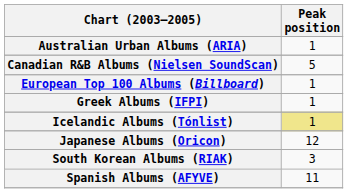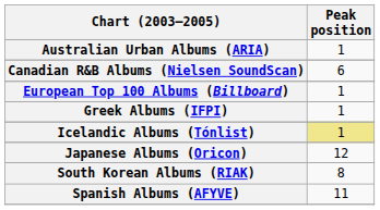Canadian R&B Albums (Nielsen SoundScan) | Peak position: 5 -> 6
South Korean Albums (RIAK) | Peak position: 3 -> 8
